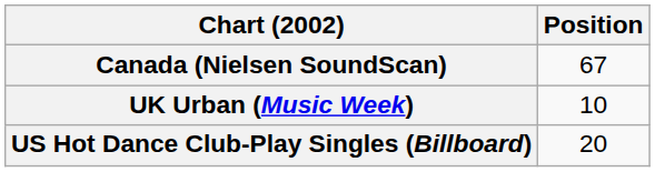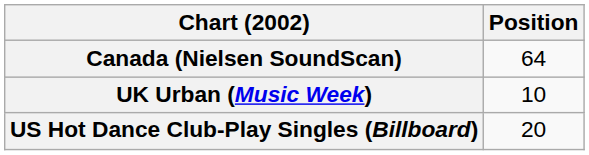Canada (Nielsen SoundScan) | Position: 67 -> 64
